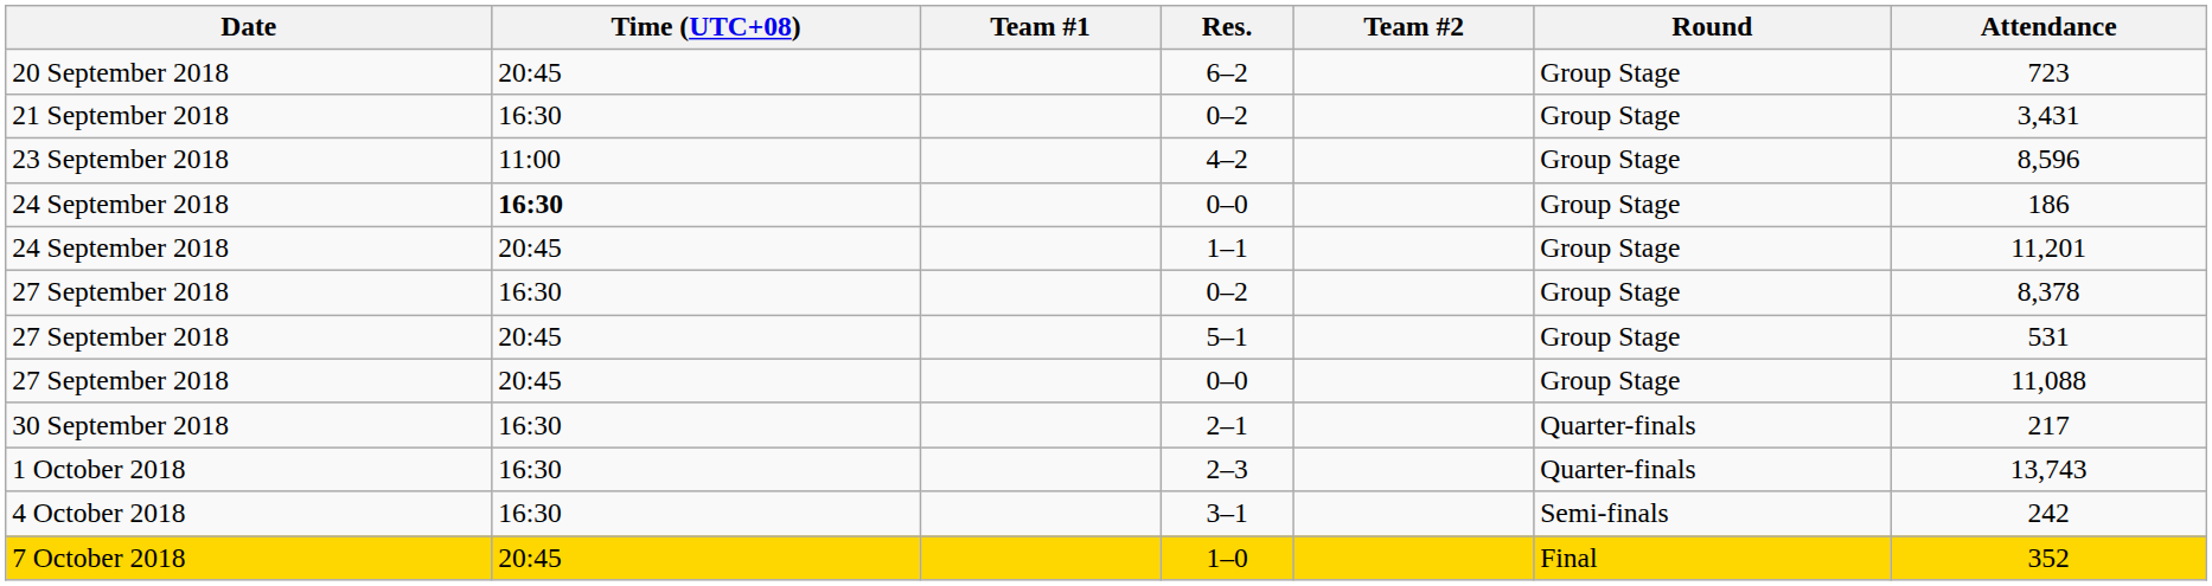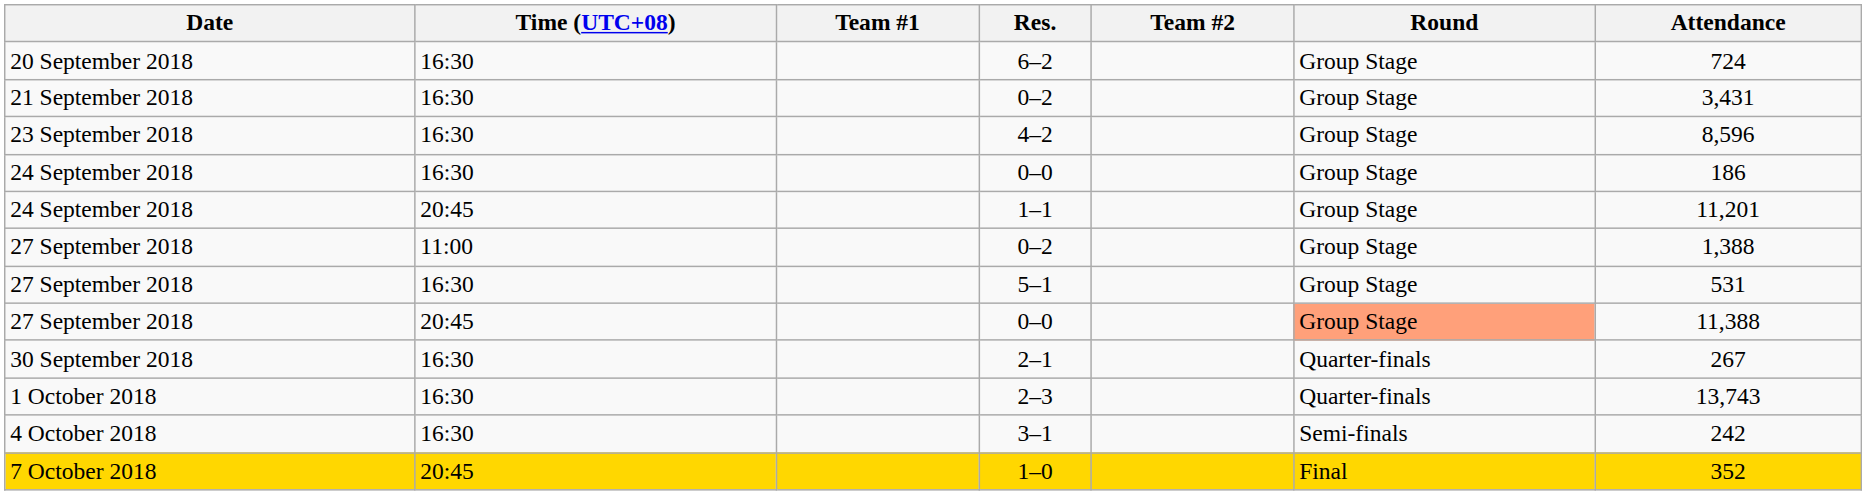6–2 | Time (UTC+08): 20:45 -> 16:30
6–2 | Attendance: 723 -> 724
4–2 | Time (UTC+08): 11:00 -> 16:30
24 September 2018 / 0–0 | Time (UTC+08): bold -> normal
27 September 2018 / 0–2 | Time (UTC+08): 16:30 -> 11:00
27 September 2018 / 0–2 | Attendance: 8,378 -> 1,388
5–1 | Time (UTC+08): 20:45 -> 16:30
27 September 2018 / 0–0 | Round: no background -> lightsalmon background
27 September 2018 / 0–0 | Attendance: 11,088 -> 11,388
2–1 | Attendance: 217 -> 267
